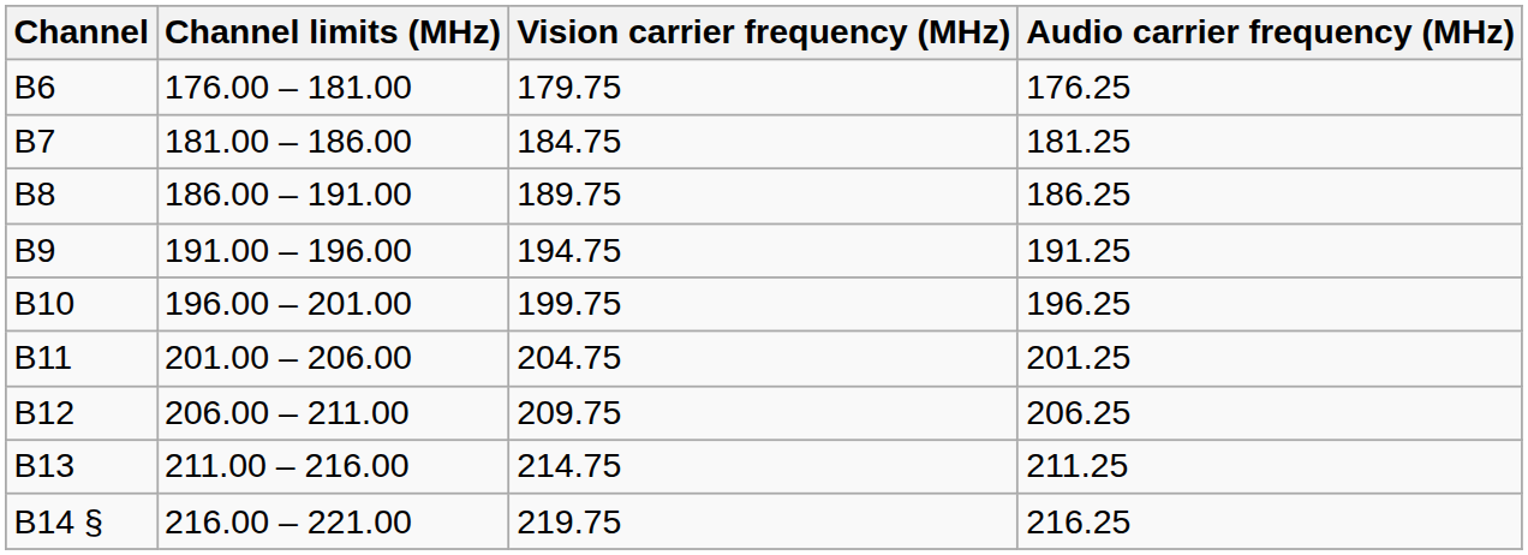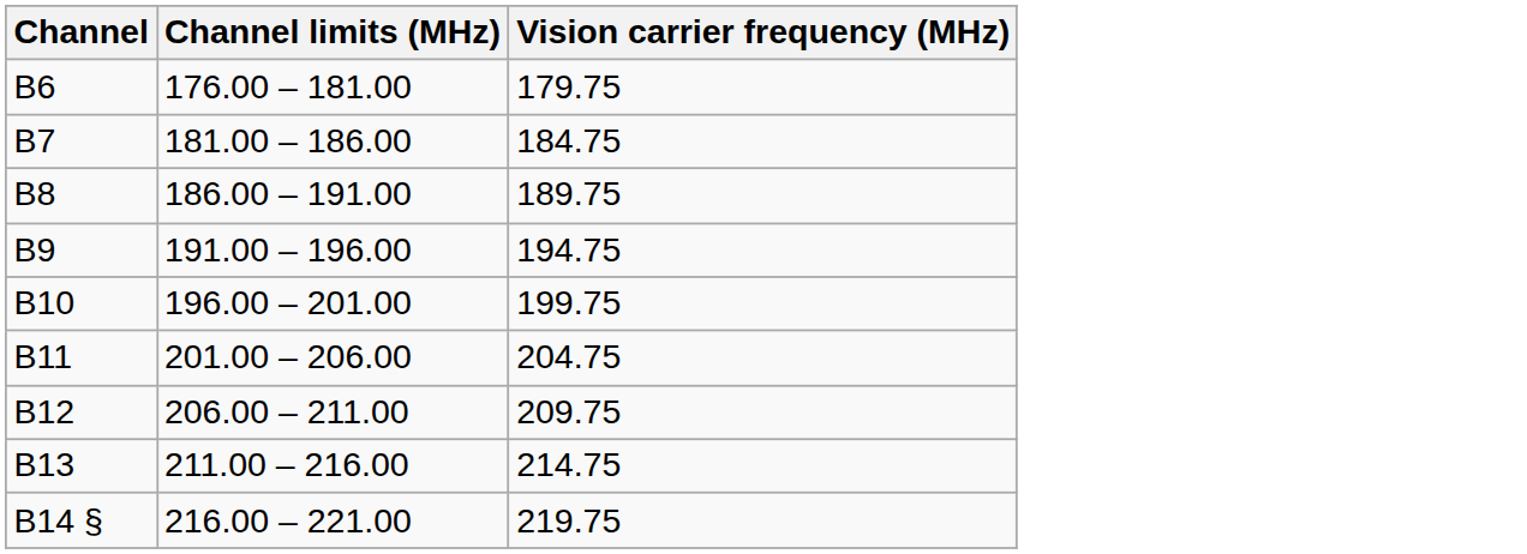- column: Audio carrier frequency (MHz) | 176.25 | 181.25 | 186.25 | 191.25 | 196.25 | 201.25 | 206.25 | 211.25 | 216.25
